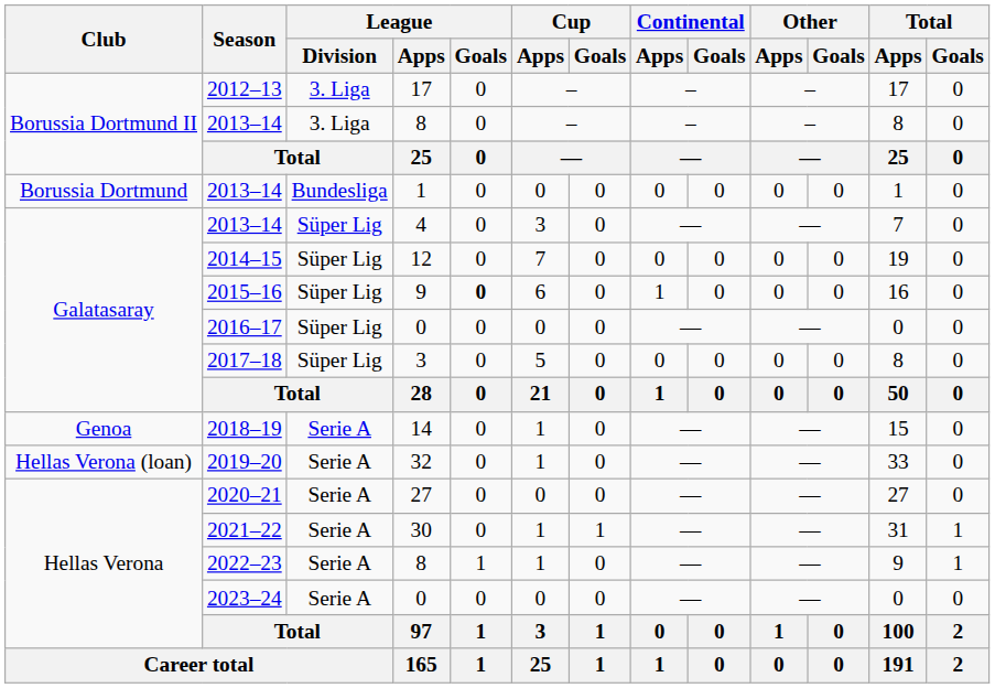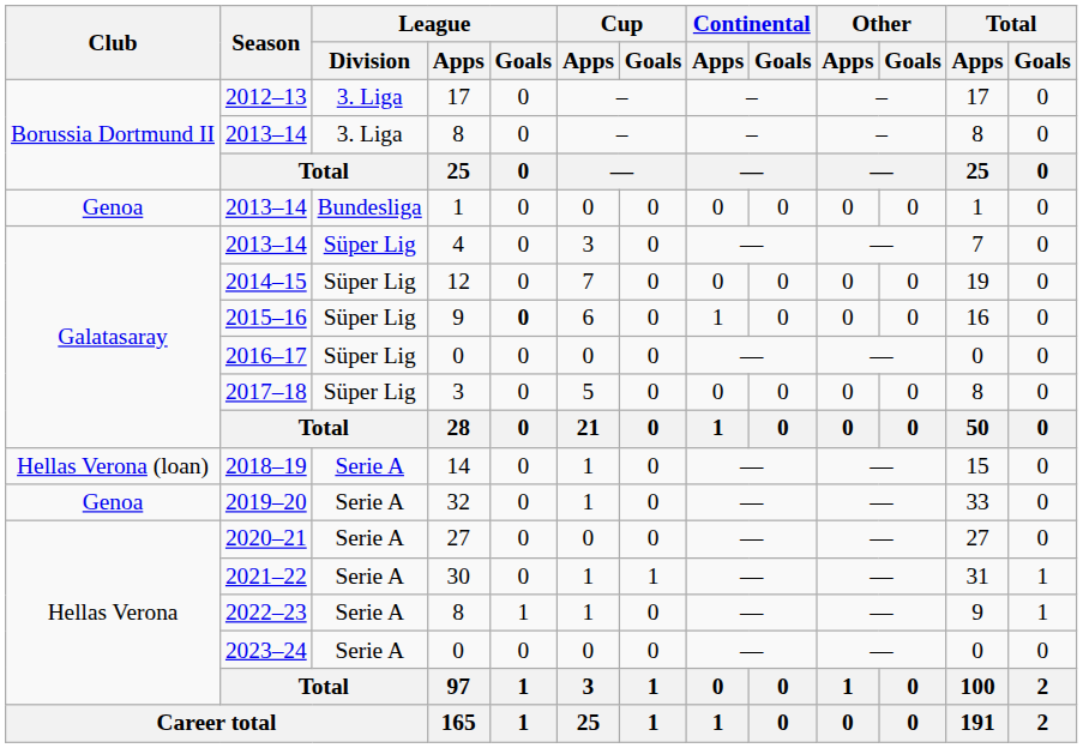2013–14 / 1 | Club: Borussia Dortmund -> Genoa
2018–19 | Club: Genoa -> Hellas Verona (loan)
2019–20 | Club: Hellas Verona (loan) -> Genoa
